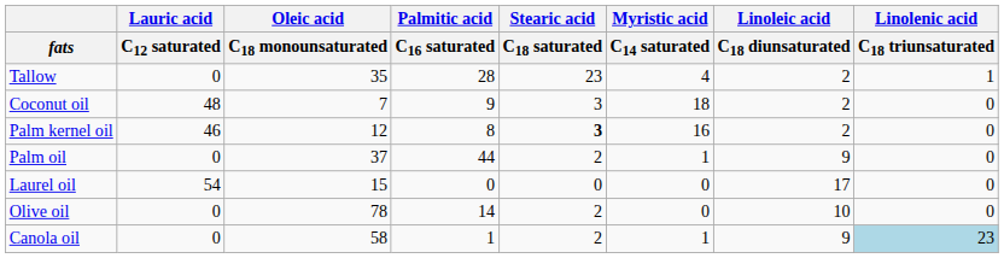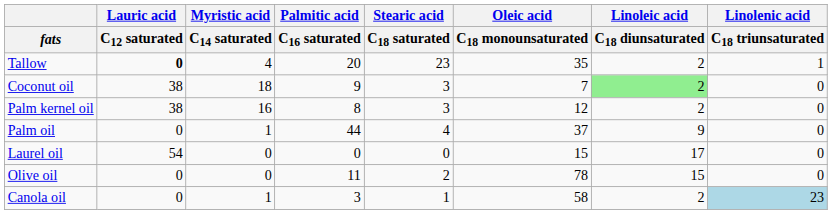columns swapped: Myristic acid / C14 saturated <-> Oleic acid / C18 monounsaturated
Tallow | Lauric acid / C12 saturated: normal -> bold
Tallow | Palmitic acid / C16 saturated: 28 -> 20
Coconut oil | Lauric acid / C12 saturated: 48 -> 38
Coconut oil | Linoleic acid / C18 diunsaturated: no background -> lightgreen background
Palm kernel oil | Lauric acid / C12 saturated: 46 -> 38
Palm kernel oil | Stearic acid / C18 saturated: bold -> normal
Palm oil | Stearic acid / C18 saturated: 2 -> 4
Olive oil | Palmitic acid / C16 saturated: 14 -> 11
Olive oil | Linoleic acid / C18 diunsaturated: 10 -> 15
Canola oil | Palmitic acid / C16 saturated: 1 -> 3
Canola oil | Stearic acid / C18 saturated: 2 -> 1
Canola oil | Linoleic acid / C18 diunsaturated: 9 -> 2
